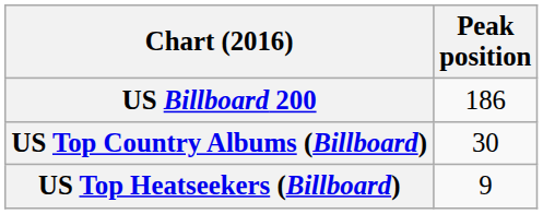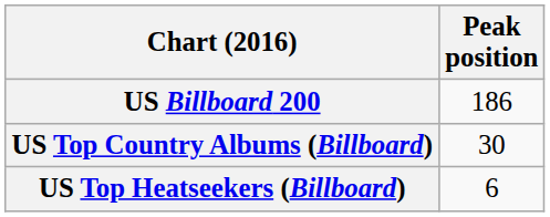US Top Heatseekers (Billboard) | Peak position: 9 -> 6
